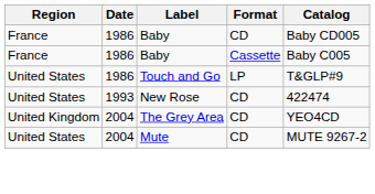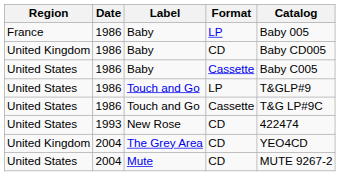+ row: France | 1986 | Baby | LP | Baby 005
Baby / CD | Region: France -> United Kingdom
Baby / Cassette | Region: France -> United States
+ row: United States | 1986 | Touch and Go | Cassette | T&G LP#9C
